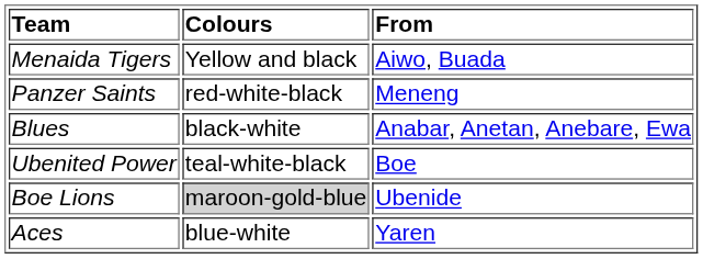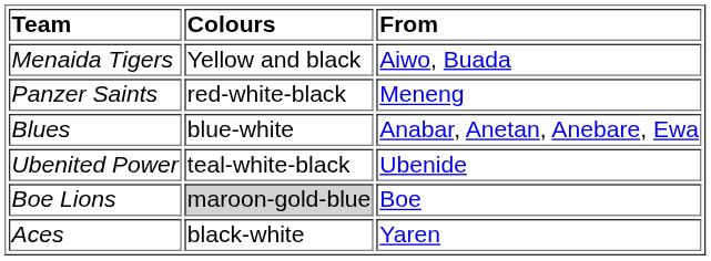Blues | Colours: black-white -> blue-white
Ubenited Power | From: Boe -> Ubenide
Boe Lions | From: Ubenide -> Boe
Aces | Colours: blue-white -> black-white
